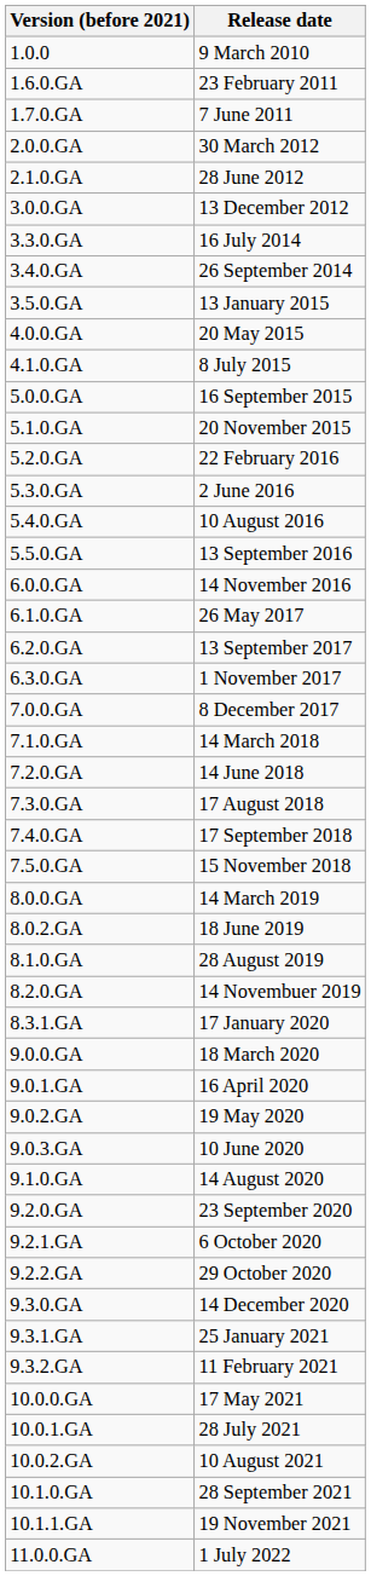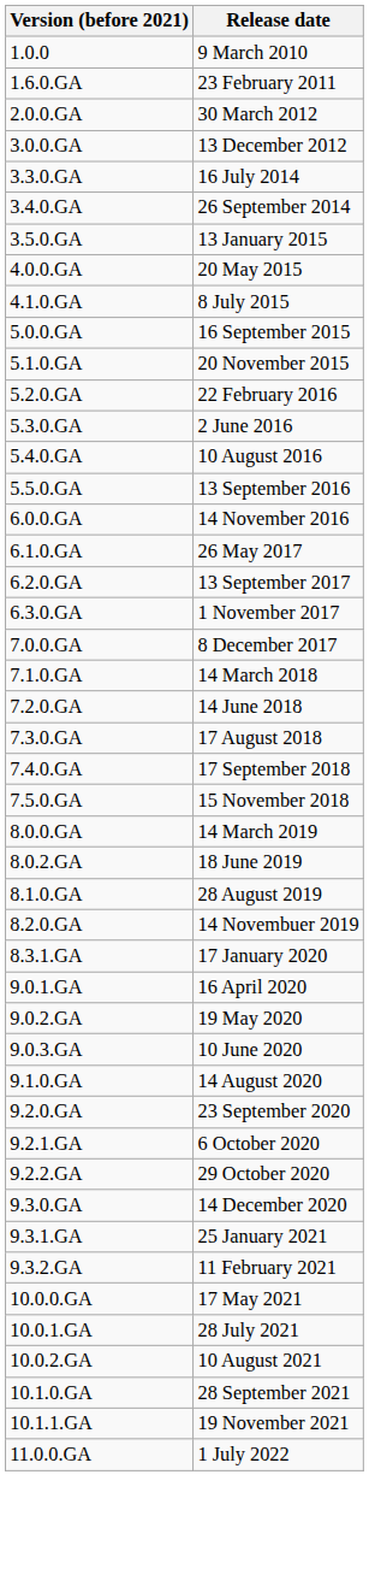- row: 1.7.0.GA | 7 June 2011
- row: 2.1.0.GA | 28 June 2012
- row: 9.0.0.GA | 18 March 2020
